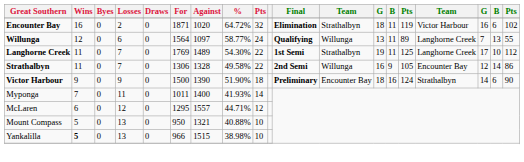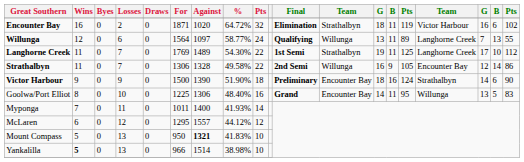+ row: Goolwa/Port Elliot | 8 | 0 | 10 | 0 | 1225 | 1306 | 48.40% | 16 | Grand | Encounter Bay | 14 | 11 | 95 | Willunga | 13 | 5 | 83
McLaren | %: 44.71% -> 44.12%
Mount Compass | Against: normal -> bold
Mount Compass | %: 40.88% -> 41.83%
Yankalilla | Against: 1515 -> 1514
